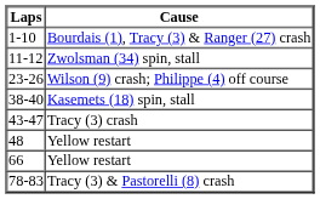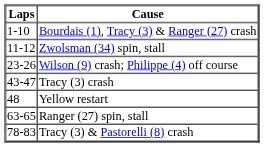- row: 38-40 | Kasemets (18) spin, stall
+ row: 63-65 | Ranger (27) spin, stall
- row: 66 | Yellow restart
